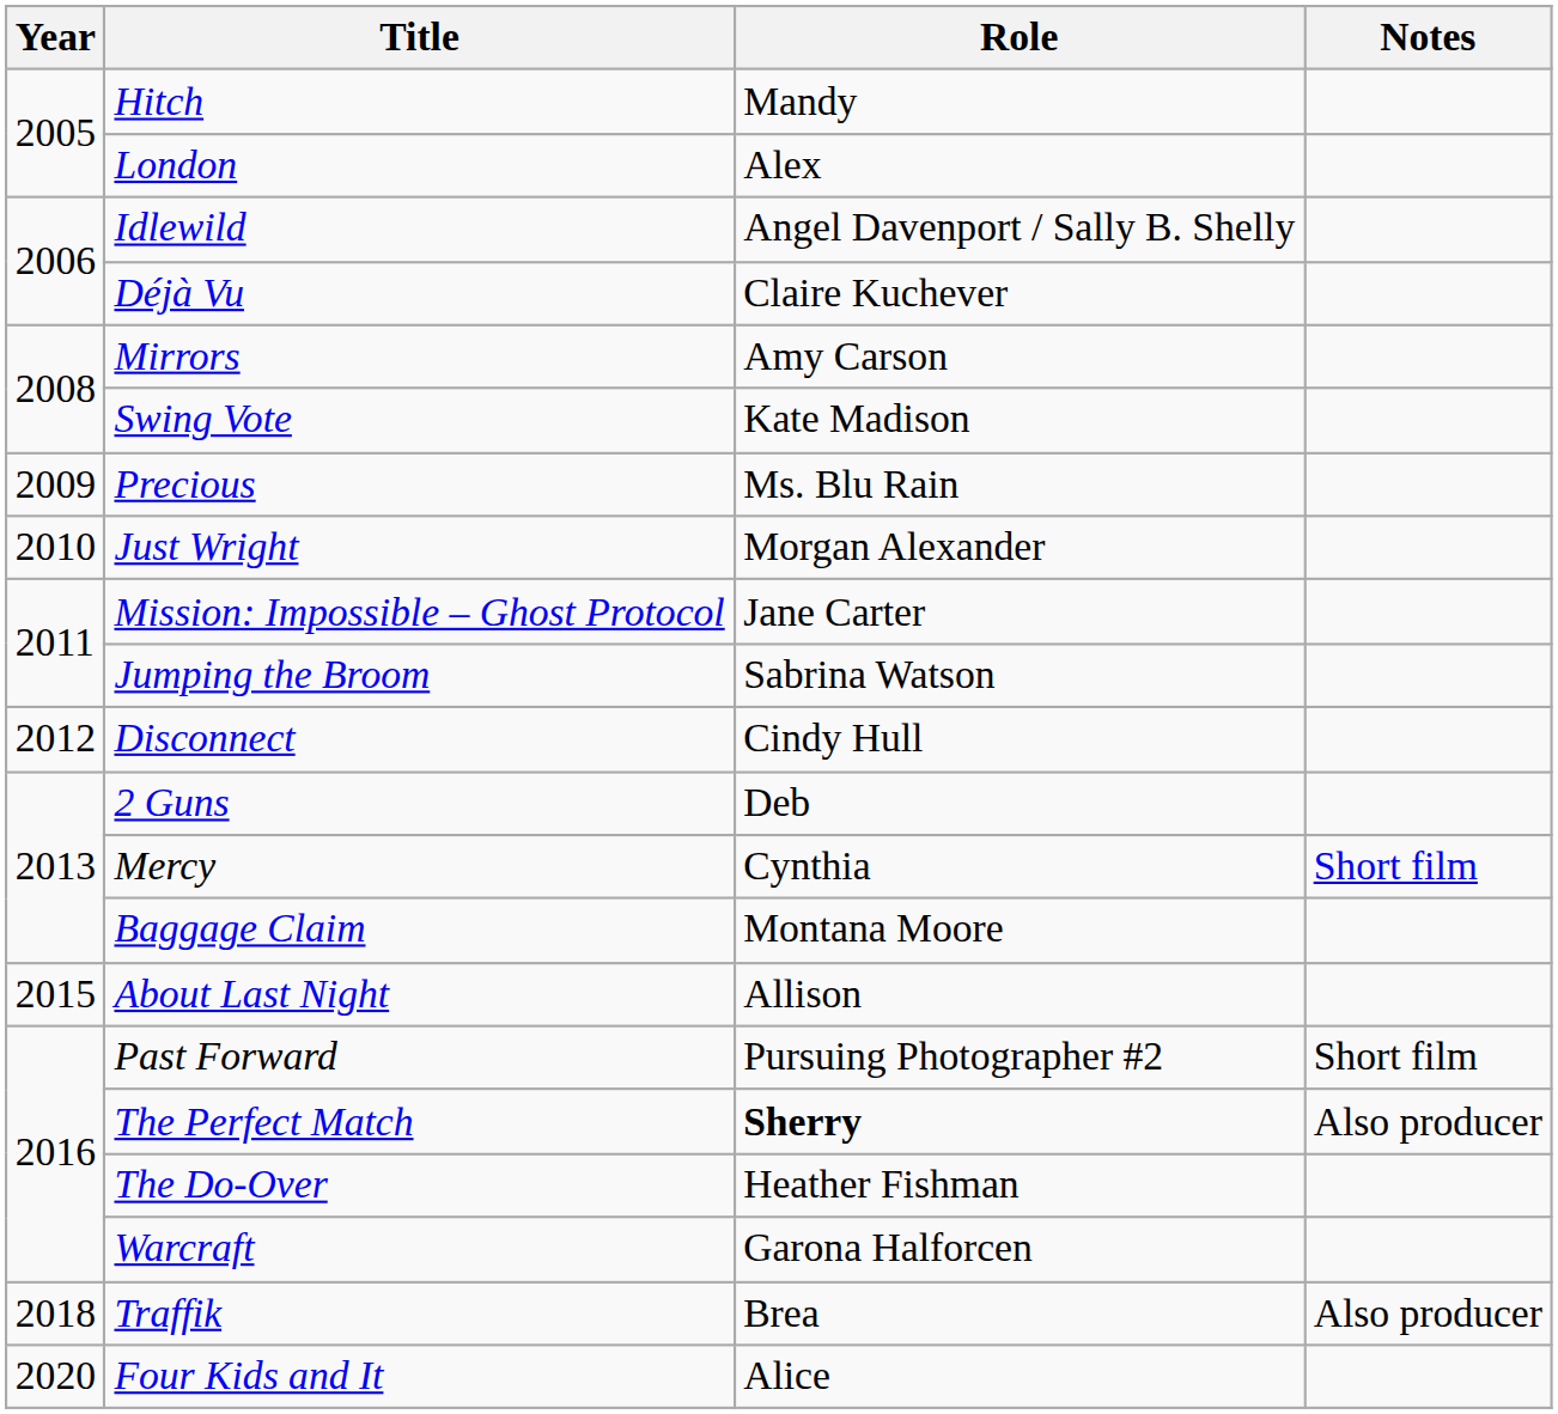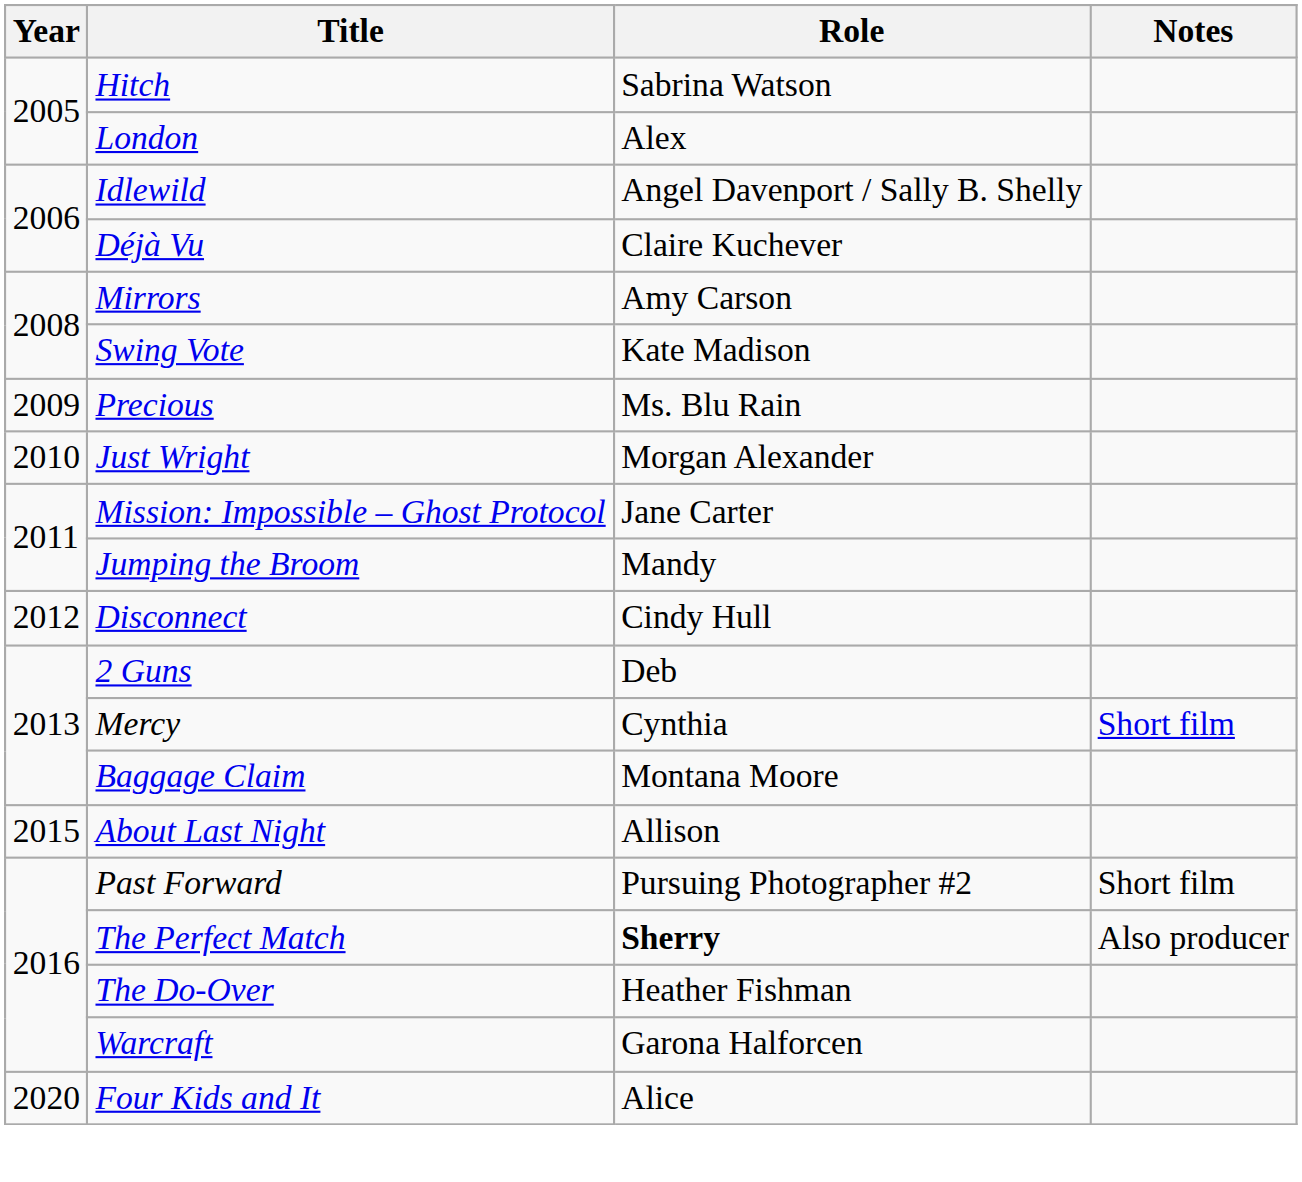Hitch | Role: Mandy -> Sabrina Watson
Jumping the Broom | Role: Sabrina Watson -> Mandy
- row: 2018 | Traffik | Brea | Also producer
